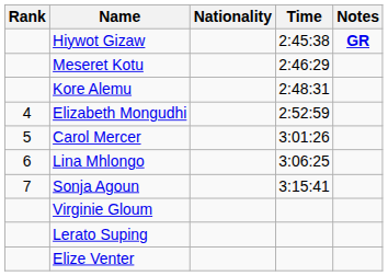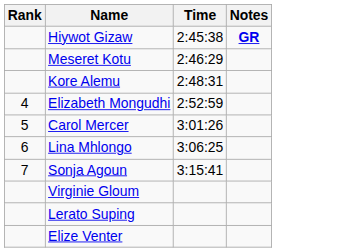- column: Nationality
